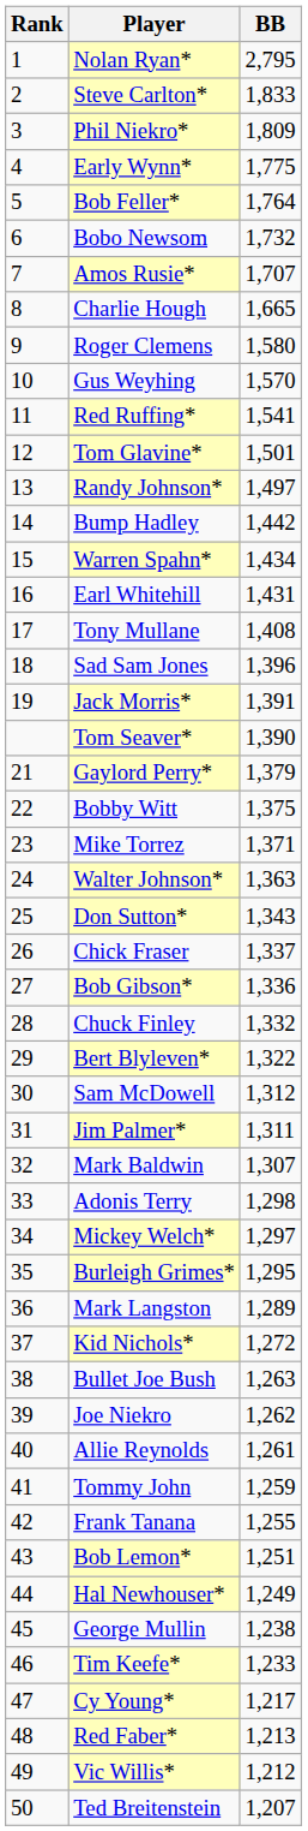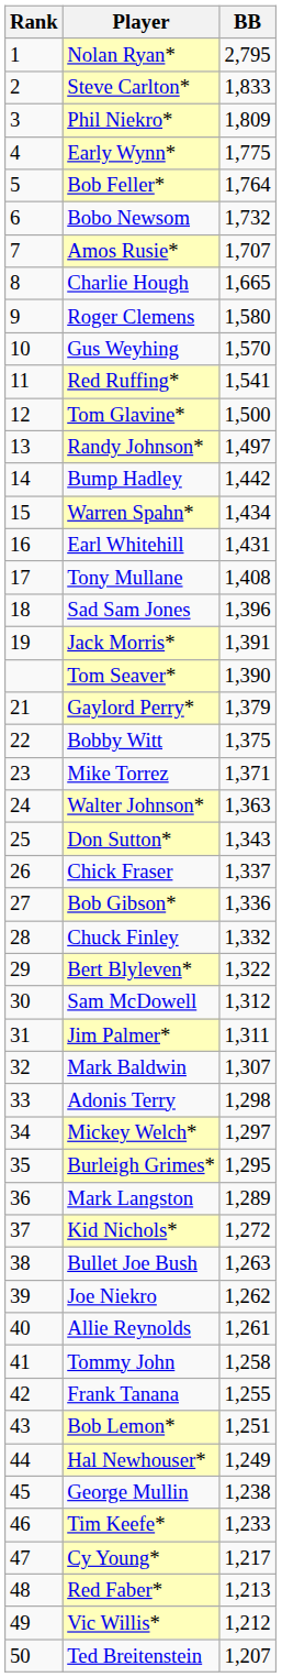Tom Glavine* | BB: 1,501 -> 1,500
Tommy John | BB: 1,259 -> 1,258
